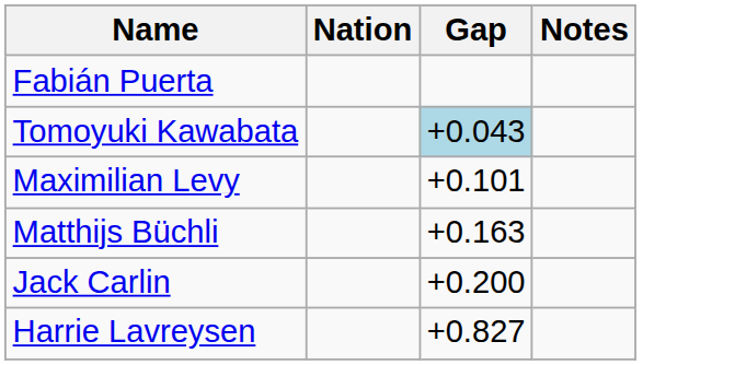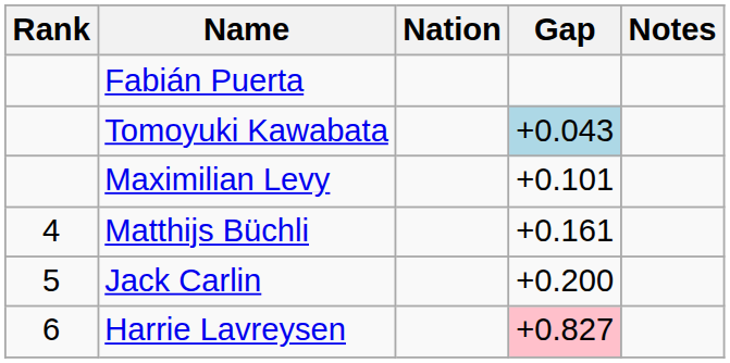+ column: Rank | 4 | 5 | 6
Matthijs Büchli | Gap: +0.163 -> +0.161
Harrie Lavreysen | Gap: no background -> pink background
